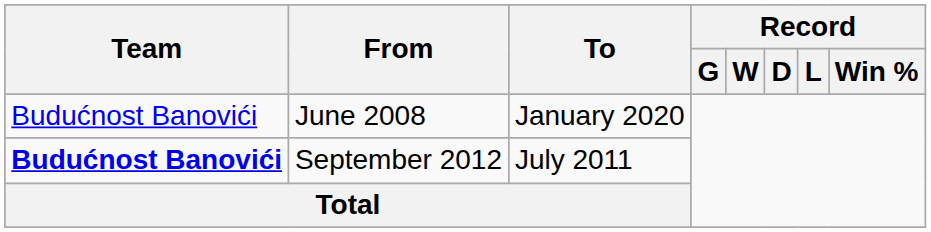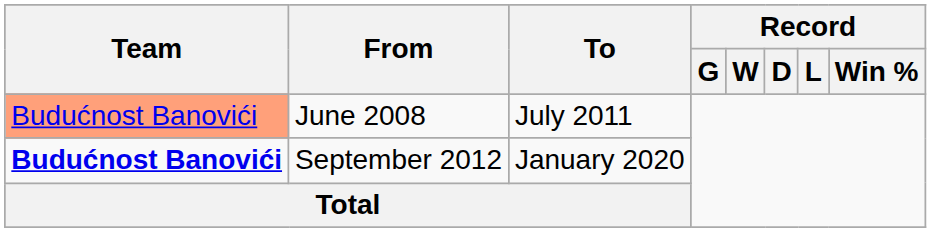June 2008 | Team: no background -> lightsalmon background
June 2008 | To: January 2020 -> July 2011
September 2012 | To: July 2011 -> January 2020
